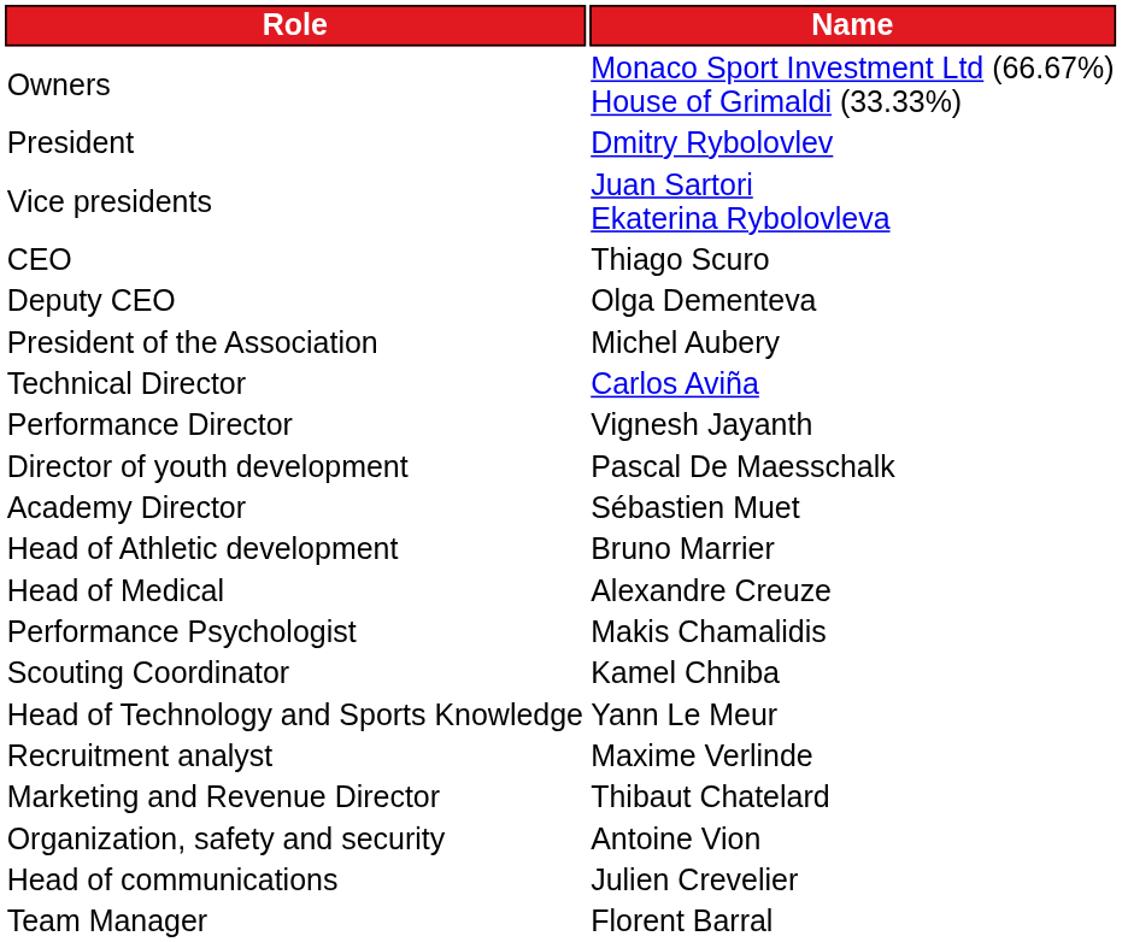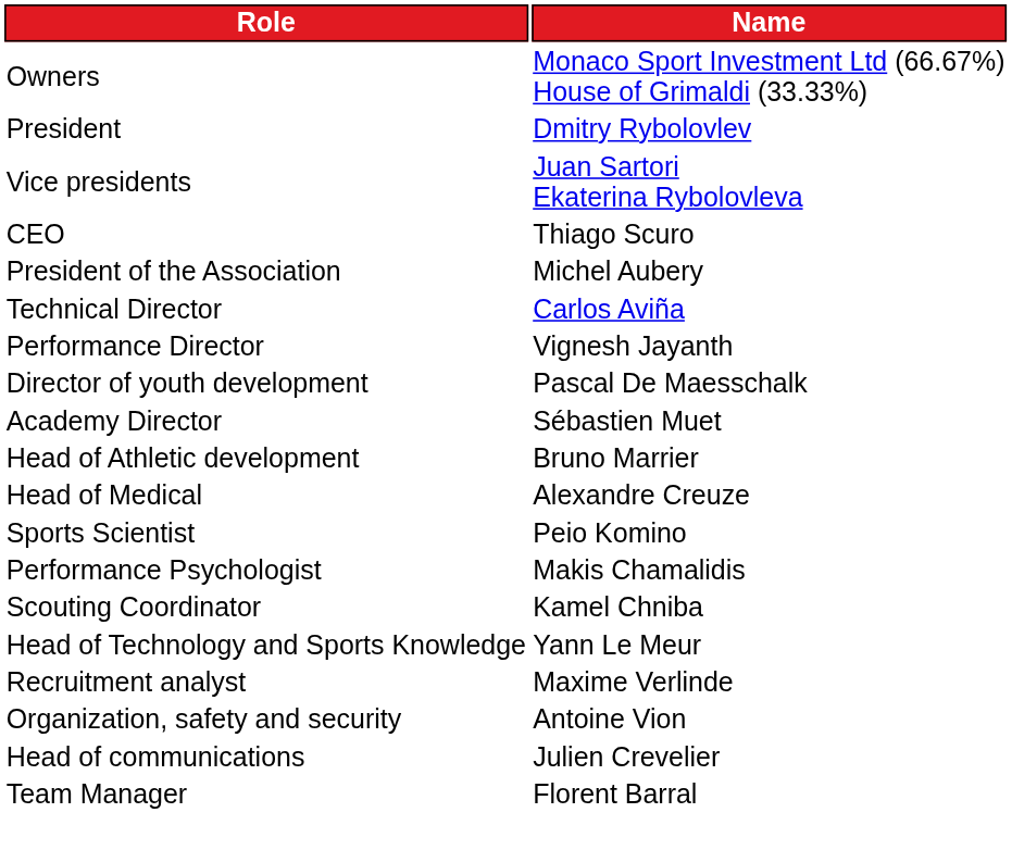- row: Deputy CEO | Olga Dementeva
+ row: Sports Scientist | Peio Komino
- row: Marketing and Revenue Director | Thibaut Chatelard
